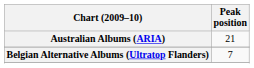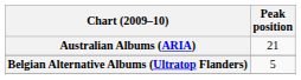Belgian Alternative Albums (Ultratop Flanders) | Peak position: 7 -> 5
